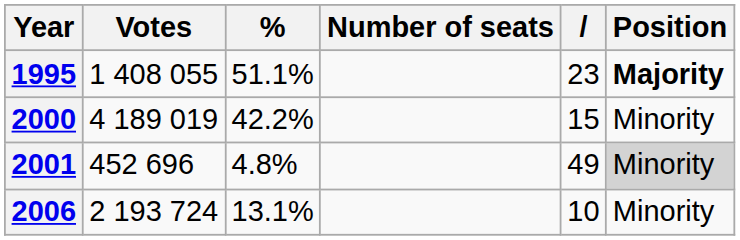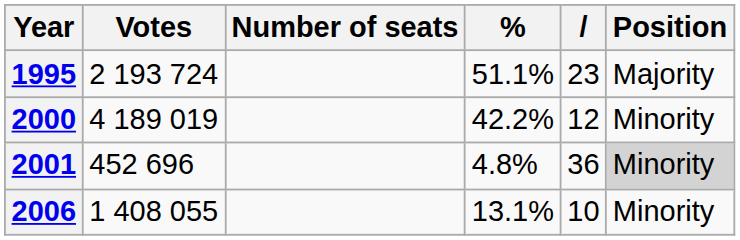columns swapped: % <-> Number of seats
1995 | Votes: 1 408 055 -> 2 193 724
1995 | Position: bold -> normal
2000 | column 5: 15 -> 12
2001 | column 5: 49 -> 36
2006 | Votes: 2 193 724 -> 1 408 055
